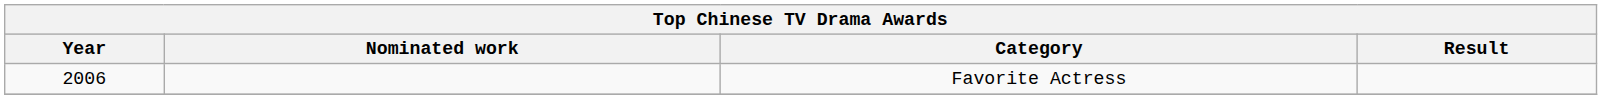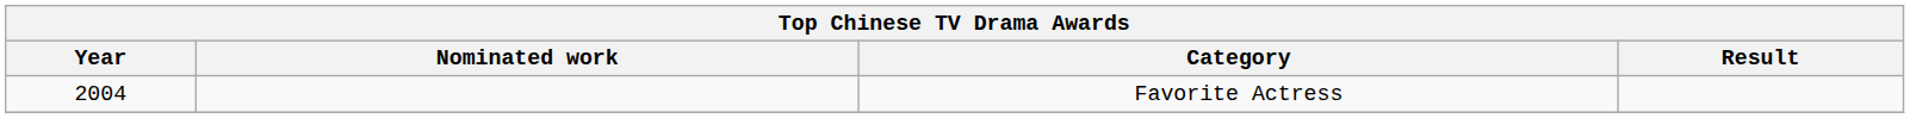Favorite Actress | Year: 2006 -> 2004
